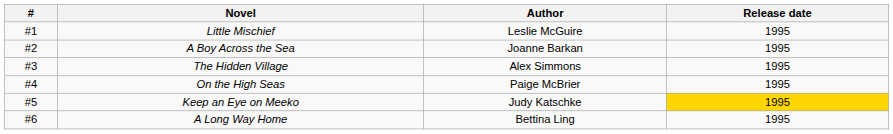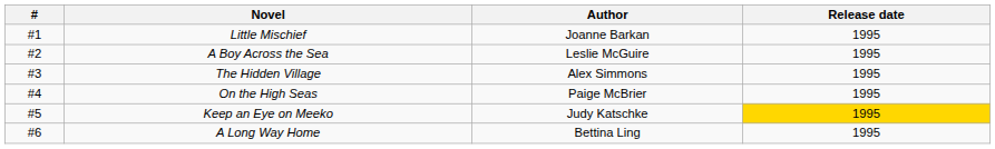Little Mischief | Author: Leslie McGuire -> Joanne Barkan
A Boy Across the Sea | Author: Joanne Barkan -> Leslie McGuire
